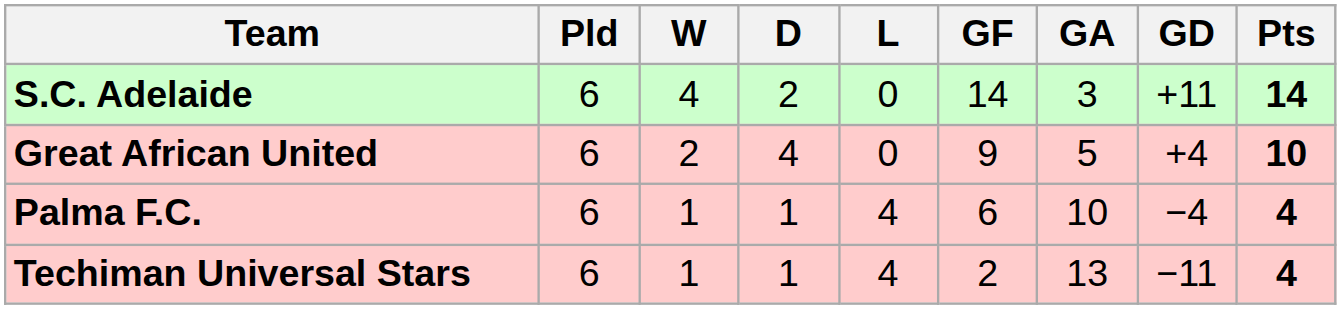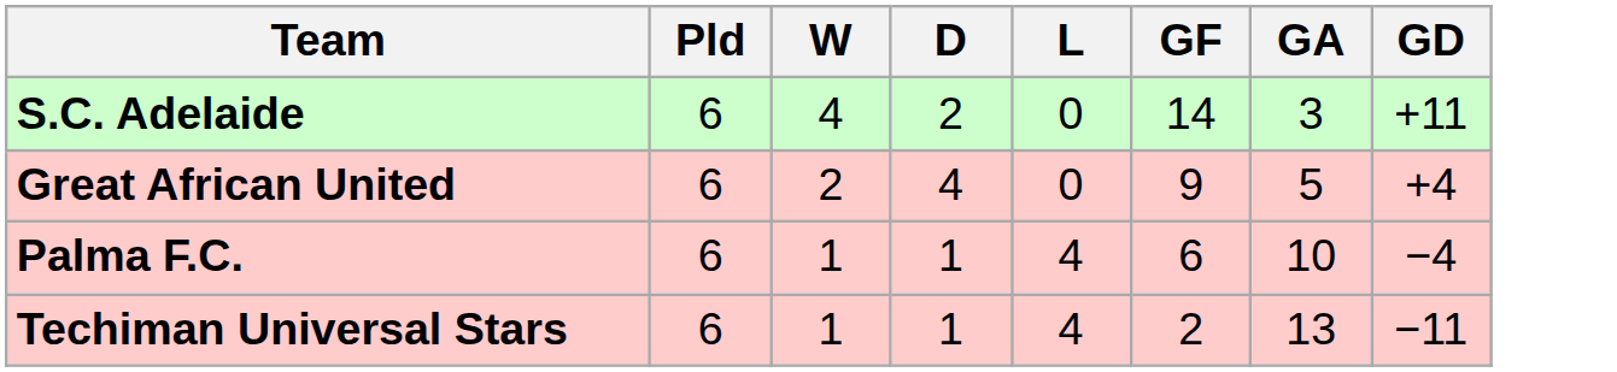- column: Pts | 14 | 10 | 4 | 4
